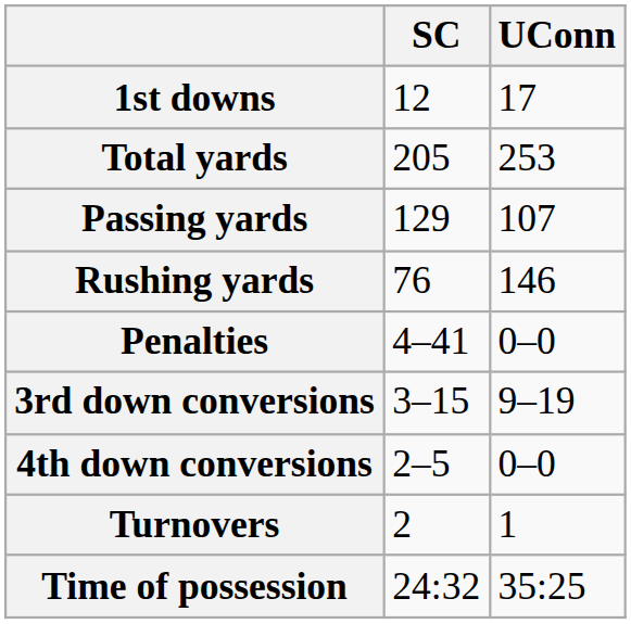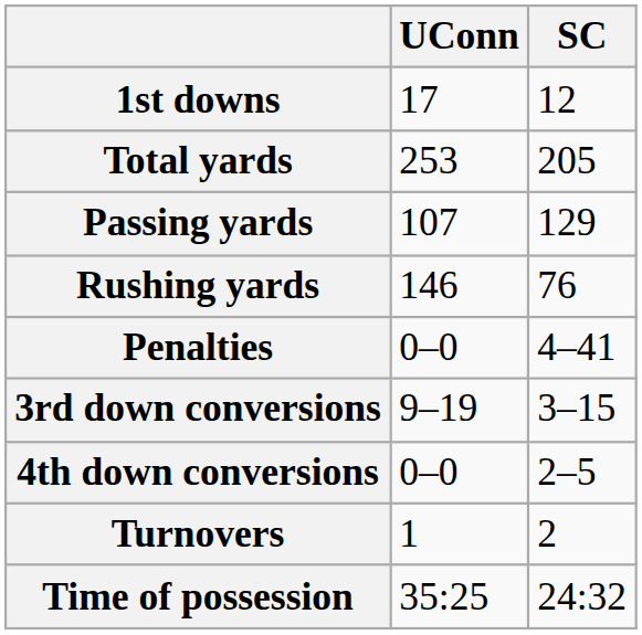columns swapped: SC <-> UConn
